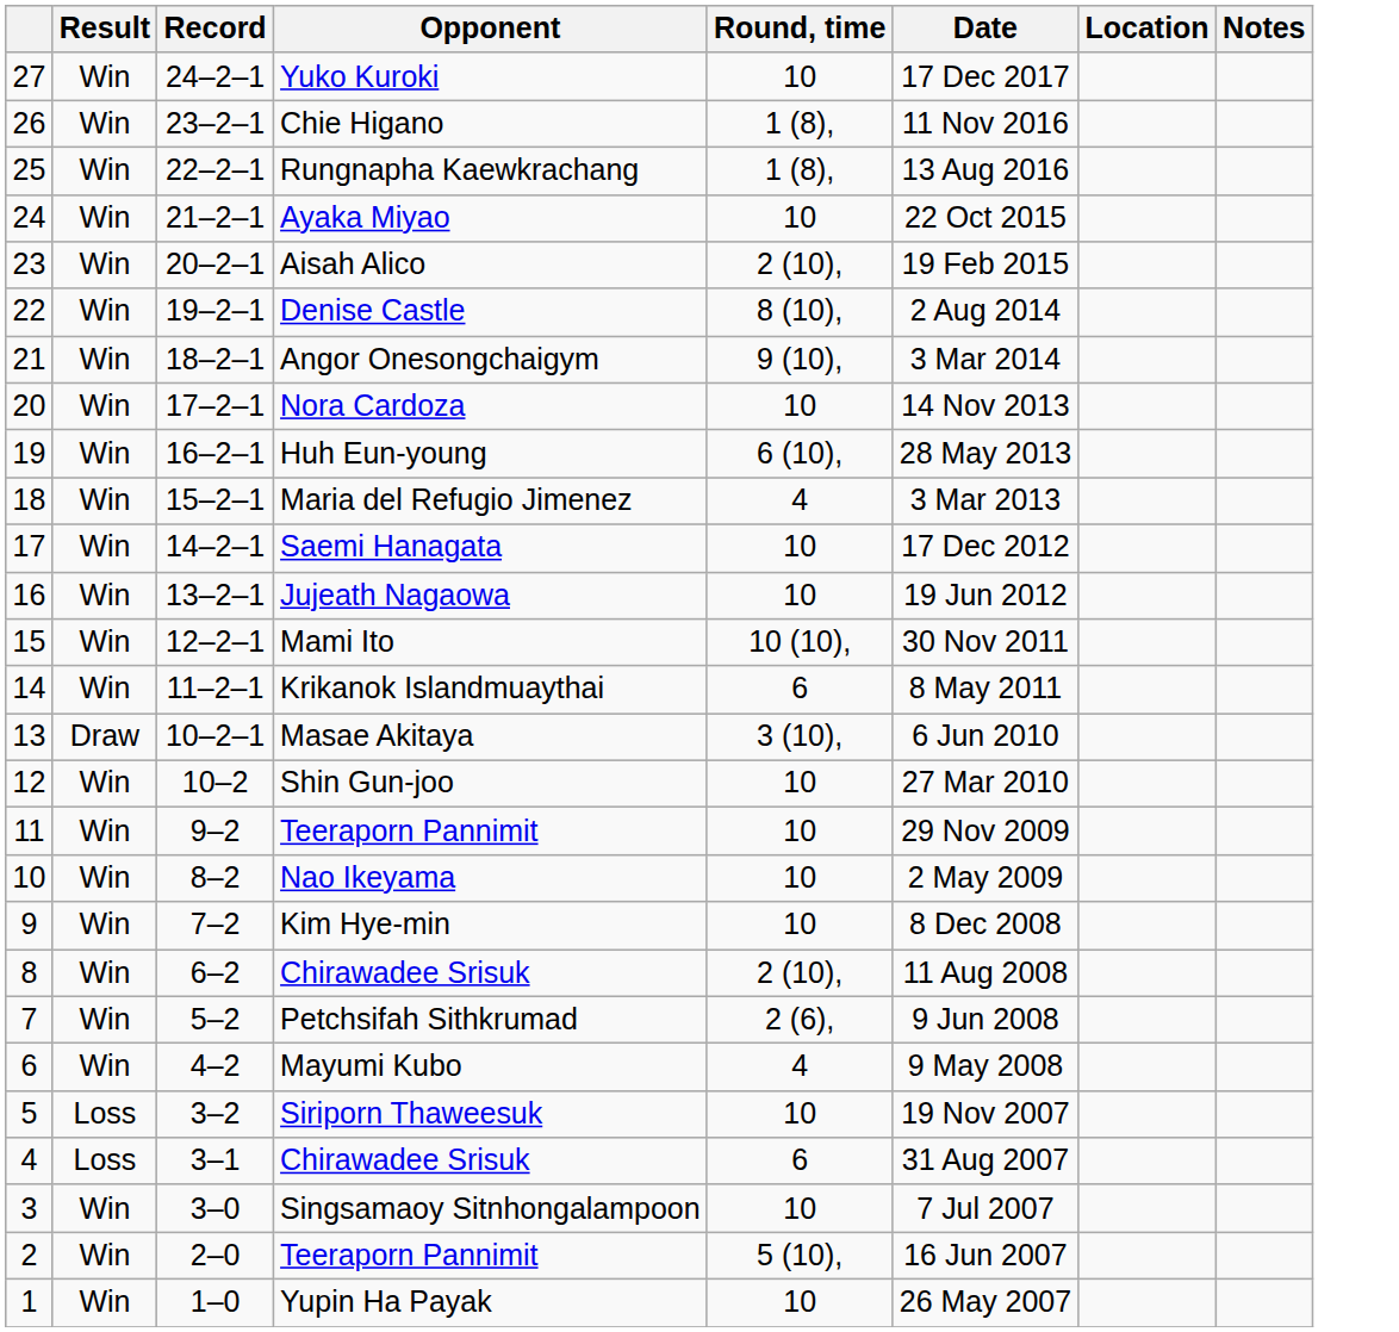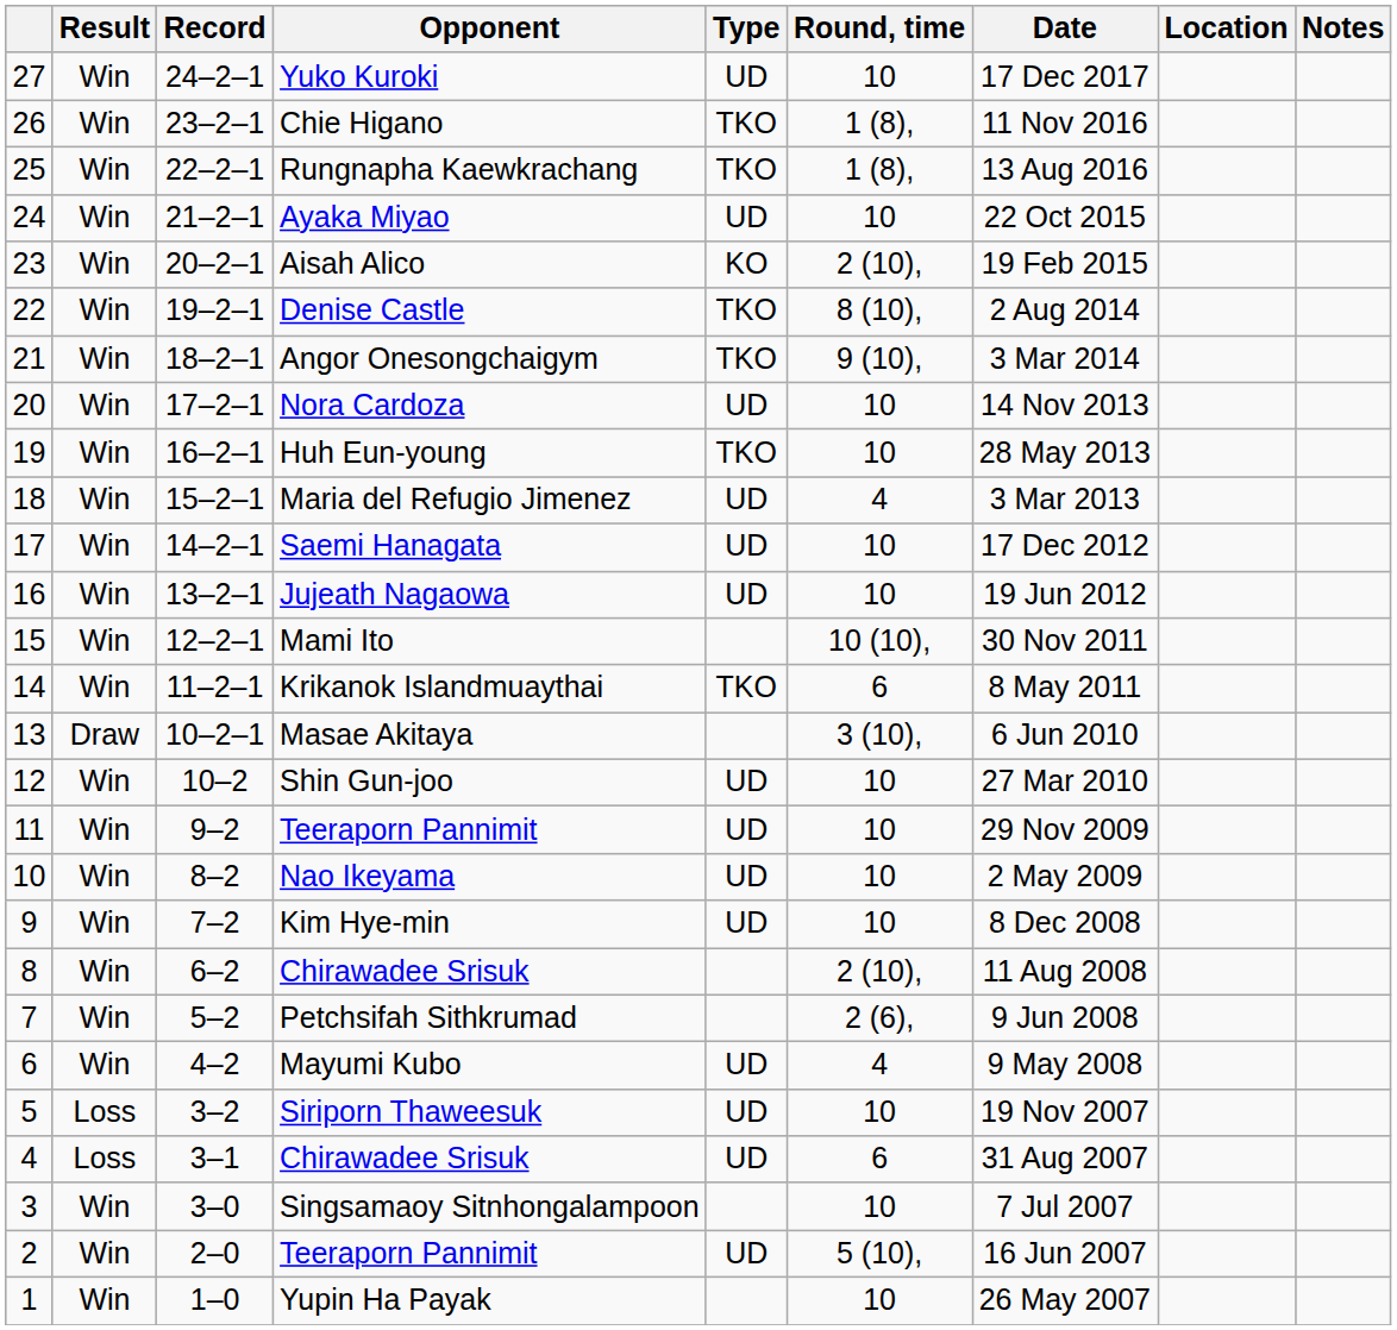+ column: Type | UD | TKO | TKO | UD | KO | TKO | TKO | UD | TKO | UD | UD | UD | TKO | UD | UD | UD | UD | UD | UD | UD | UD
Huh Eun-young | Round, time: 6 (10), -> 10
